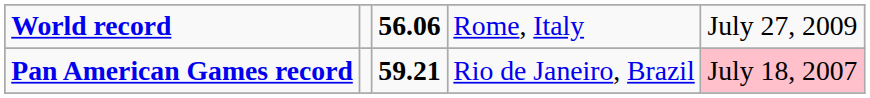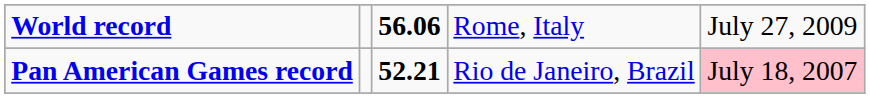Pan American Games record | column 3: 59.21 -> 52.21
